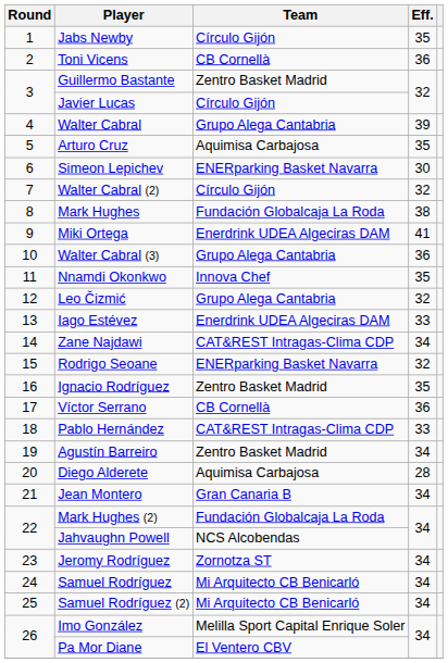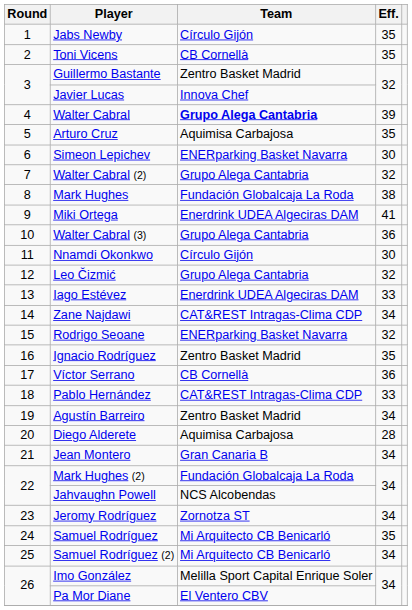Toni Vicens | Eff.: 36 -> 35
Javier Lucas | Team: Círculo Gijón -> Innova Chef
Walter Cabral | Team: normal -> bold
Walter Cabral (2) | Team: Círculo Gijón -> Grupo Alega Cantabria
Nnamdi Okonkwo | Team: Innova Chef -> Círculo Gijón
Nnamdi Okonkwo | Eff.: 35 -> 30
Samuel Rodríguez | Eff.: 34 -> 35
